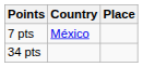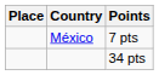columns swapped: Place <-> Points
